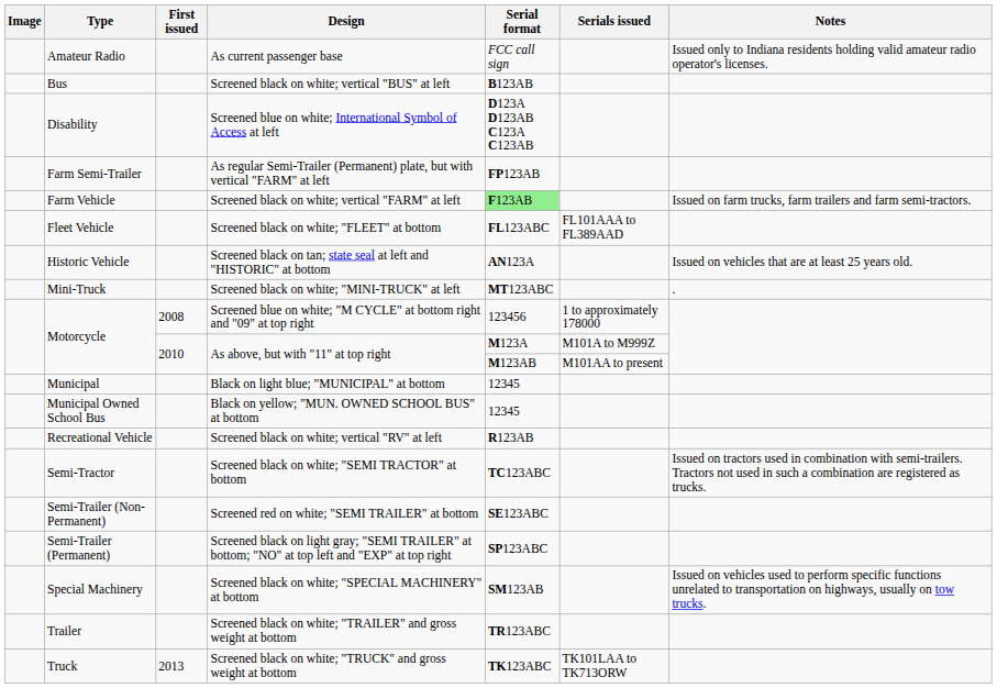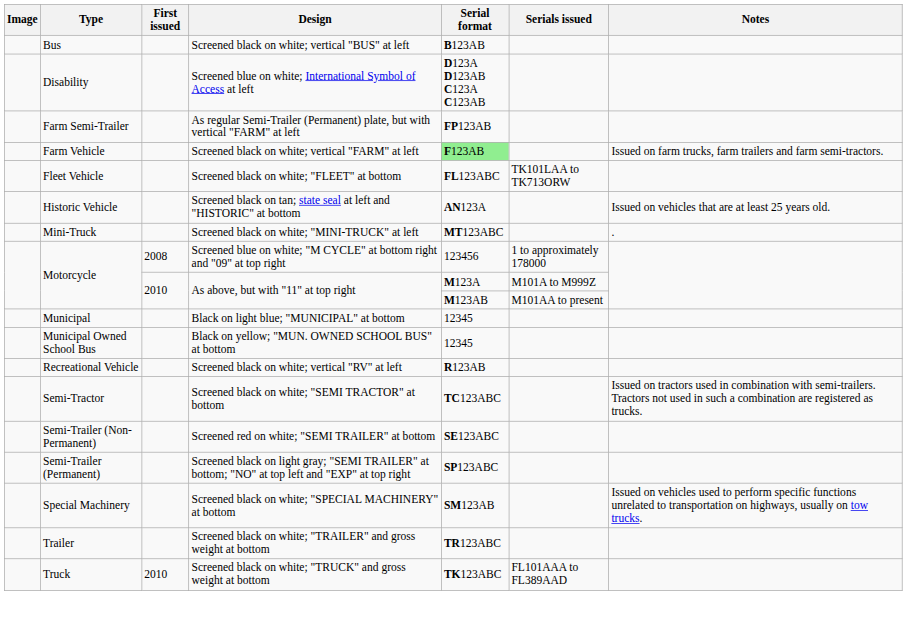- row: Amateur Radio | As current passenger base | FCC call sign | Issued only to Indiana residents holding valid amateur radio operator's licenses.
Screened black on white; "FLEET" at bottom | Serials issued: FL101AAA to FL389AAD -> TK101LAA to TK713ORW
Screened black on white; "TRUCK" and gross weight at bottom | First issued: 2013 -> 2010
Screened black on white; "TRUCK" and gross weight at bottom | Serials issued: TK101LAA to TK713ORW -> FL101AAA to FL389AAD
